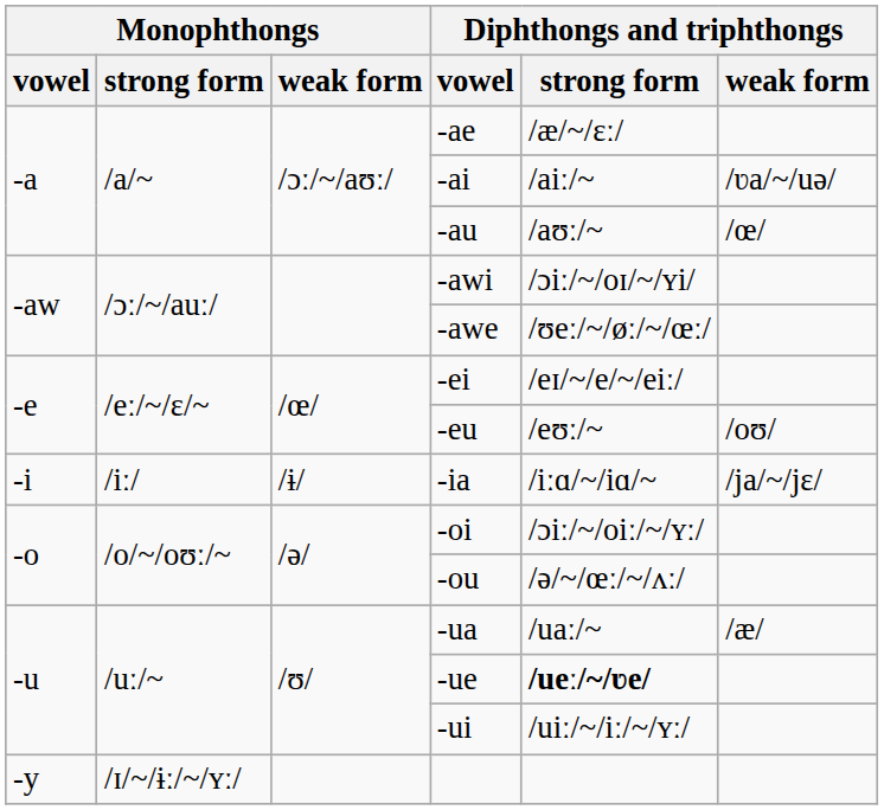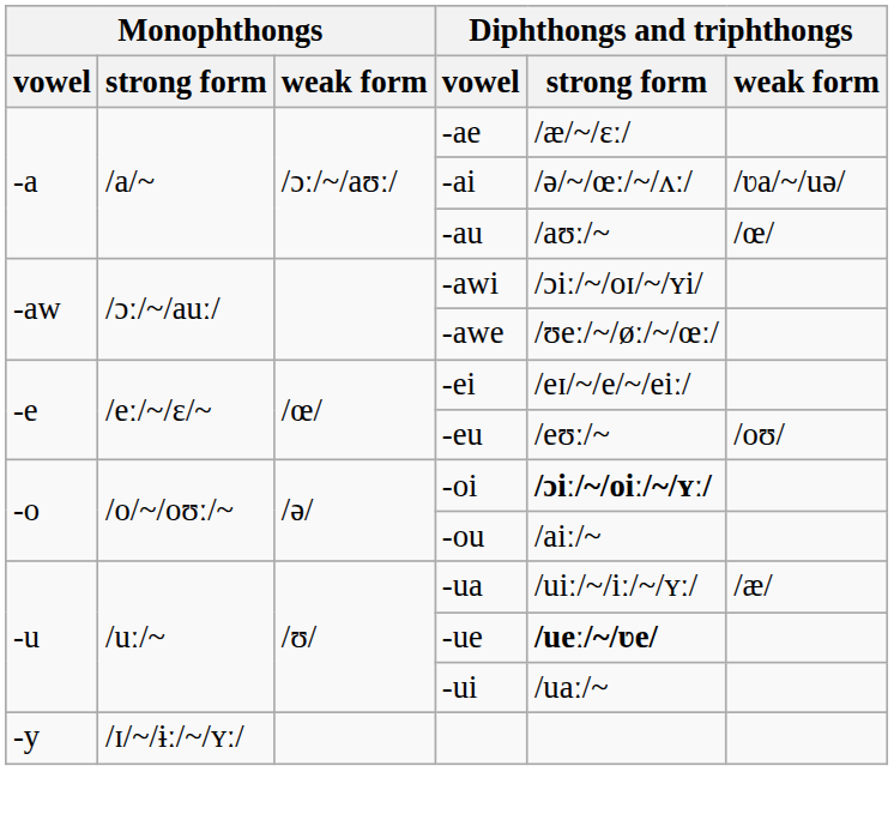-ai | Diphthongs and triphthongs / strong form: /aiː/~ -> /ə/~/œː/~/ʌː/
- row: -i | /iː/ | /ɨ/ | -ia | /iːɑ/~/iɑ/~ | /ja/~/jɛ/
-oi | Diphthongs and triphthongs / strong form: normal -> bold
-ou | Diphthongs and triphthongs / strong form: /ə/~/œː/~/ʌː/ -> /aiː/~
-ua | Diphthongs and triphthongs / strong form: /uaː/~ -> /uiː/~/iː/~/ʏː/
-ui | Diphthongs and triphthongs / strong form: /uiː/~/iː/~/ʏː/ -> /uaː/~
